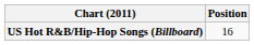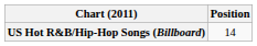US Hot R&B/Hip-Hop Songs (Billboard) | Position: 16 -> 14
